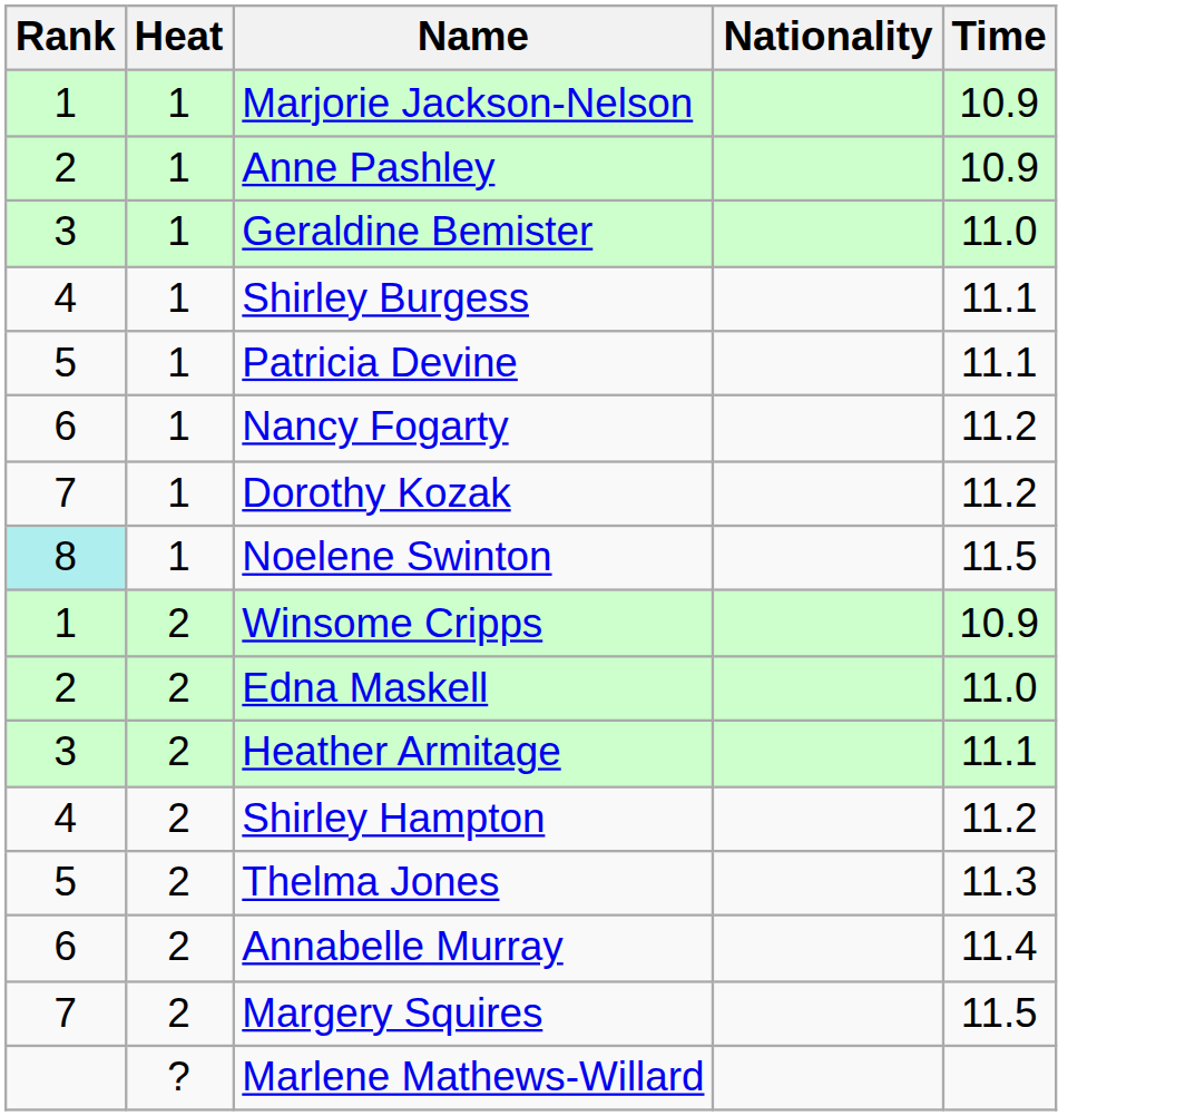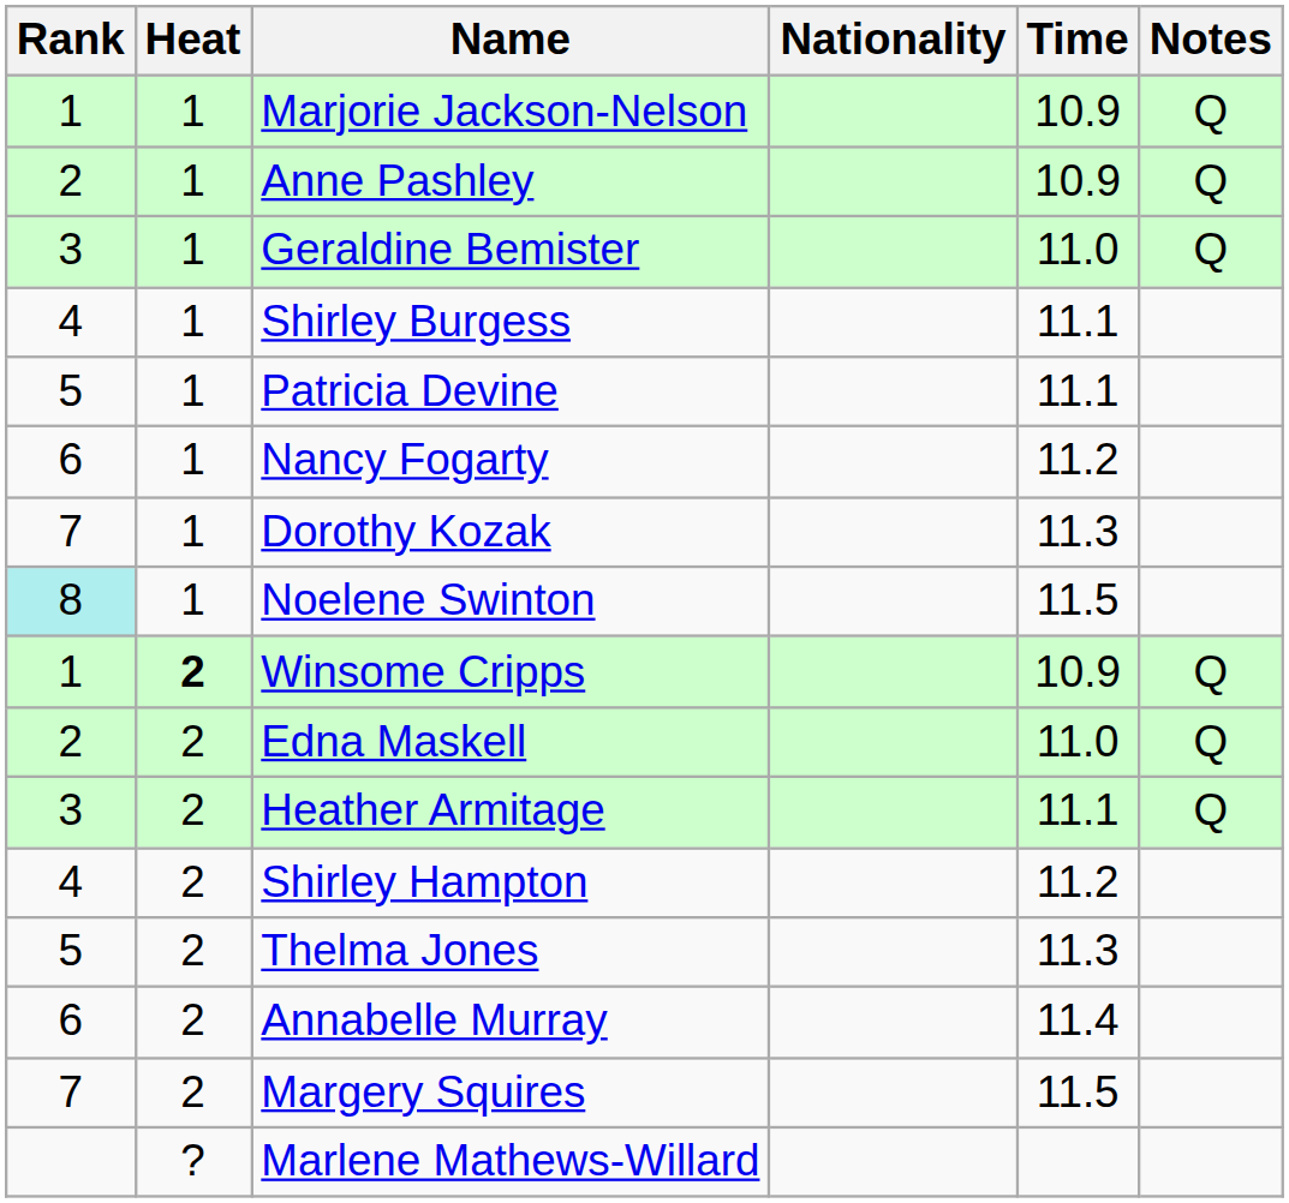+ column: Notes | Q | Q | Q | Q | Q | Q
Dorothy Kozak | Time: 11.2 -> 11.3
Winsome Cripps | Heat: normal -> bold
